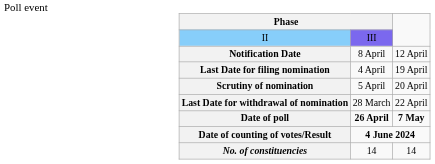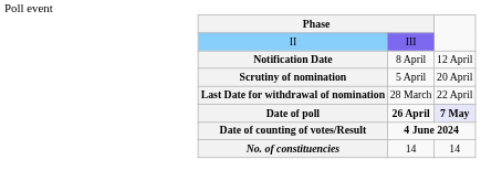- row: Last Date for filing nomination | 4 April | 19 April
Date of poll | column 3: no background -> lavender background
